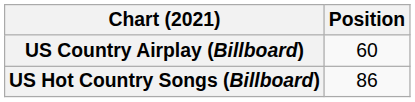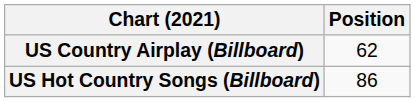US Country Airplay (Billboard) | Position: 60 -> 62
